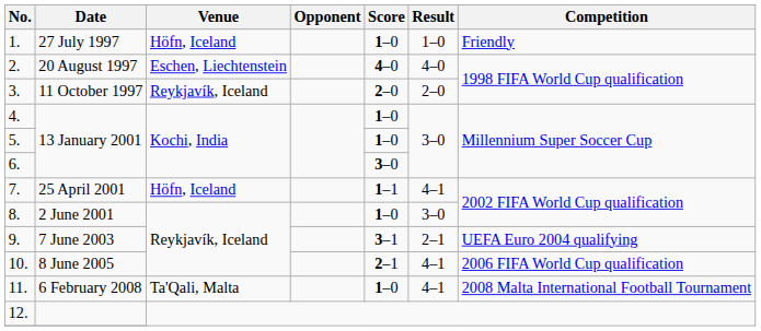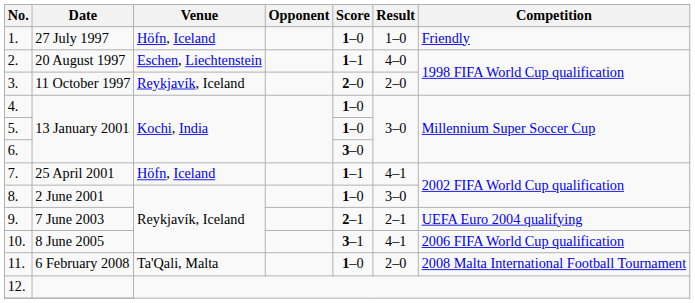2. | Score: 4–0 -> 1–1
9. | Score: 3–1 -> 2–1
10. | Score: 2–1 -> 3–1
11. | Result: 4–1 -> 2–0
